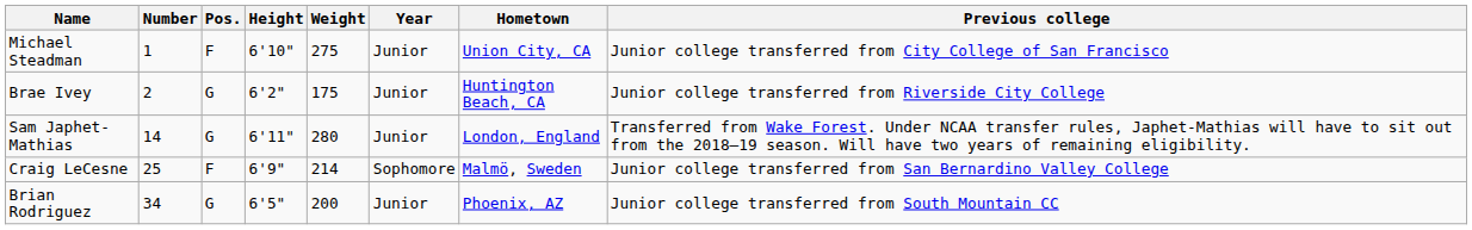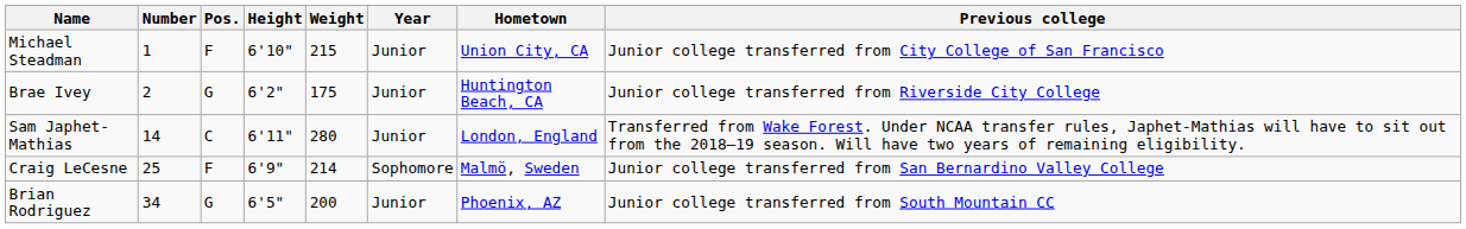Michael Steadman | Weight: 275 -> 215
Sam Japhet-Mathias | Pos.: G -> C
